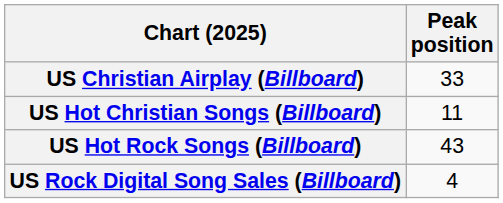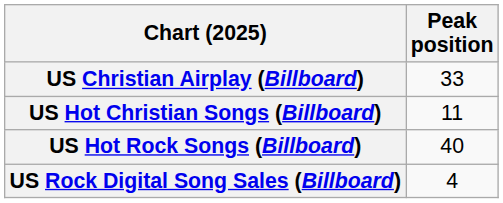US Hot Rock Songs (Billboard) | Peak position: 43 -> 40
